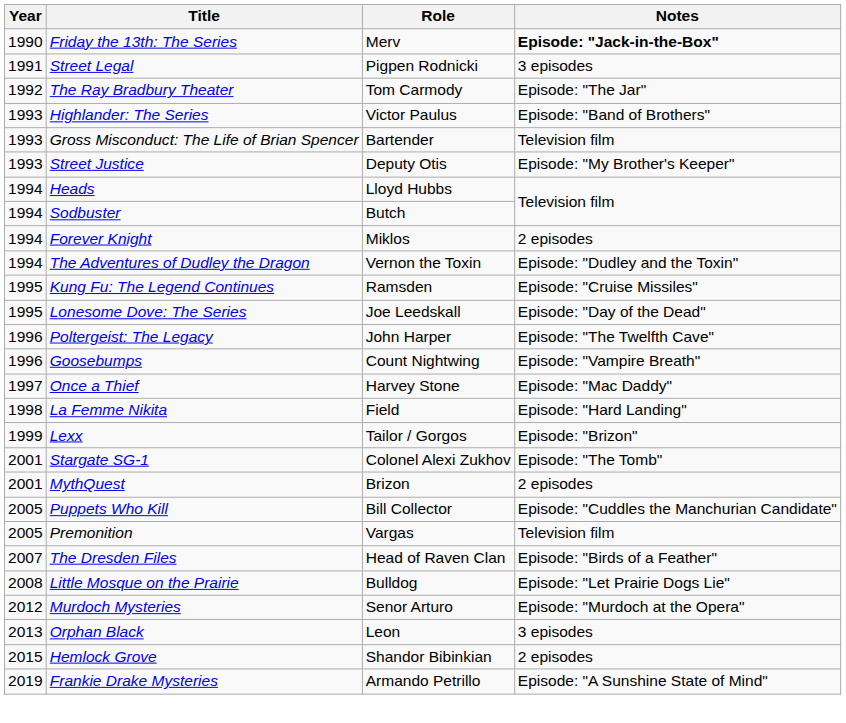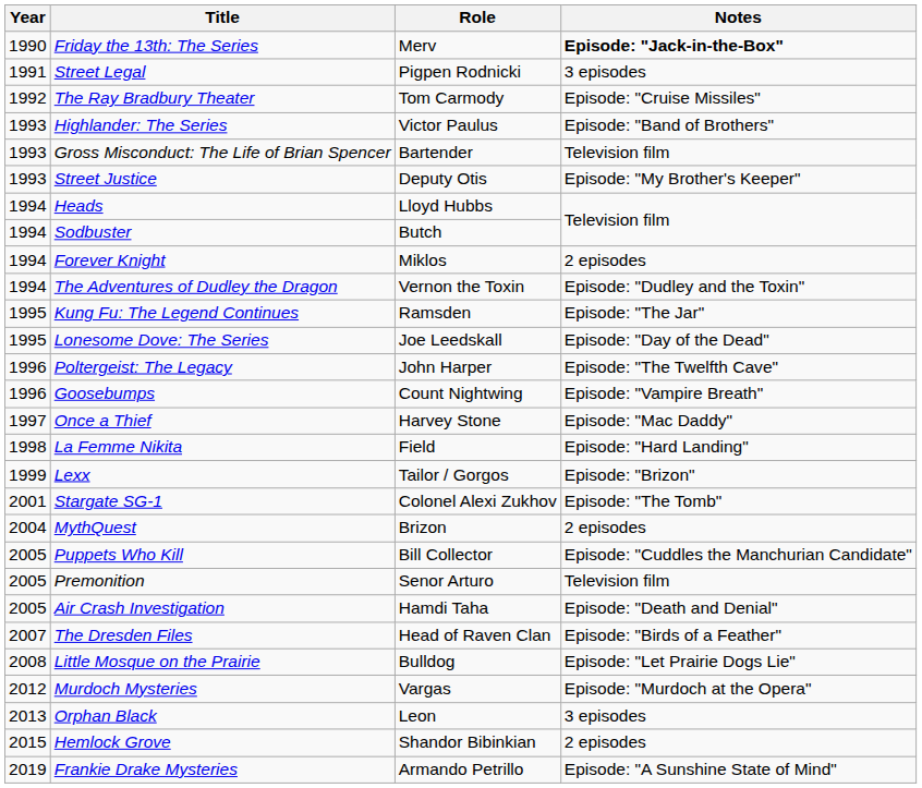The Ray Bradbury Theater | Notes: Episode: "The Jar" -> Episode: "Cruise Missiles"
Kung Fu: The Legend Continues | Notes: Episode: "Cruise Missiles" -> Episode: "The Jar"
MythQuest | Year: 2001 -> 2004
Premonition | Role: Vargas -> Senor Arturo
+ row: 2005 | Air Crash Investigation | Hamdi Taha | Episode: "Death and Denial"
Murdoch Mysteries | Role: Senor Arturo -> Vargas
